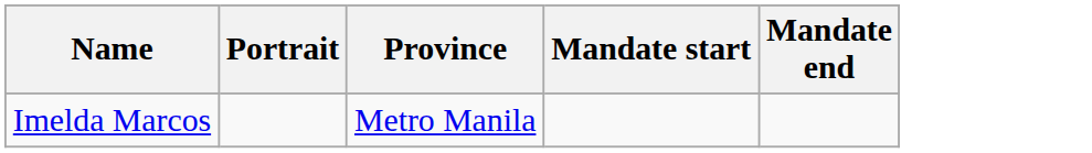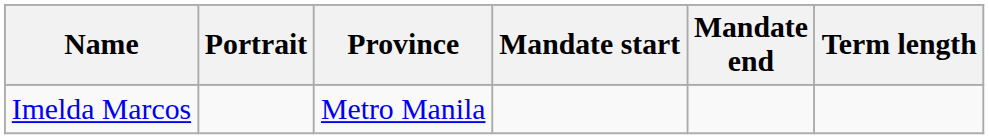+ column: Term length
